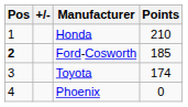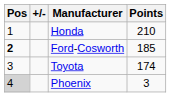Phoenix | Pos: no background -> lightgrey background
Phoenix | Points: 0 -> 3
